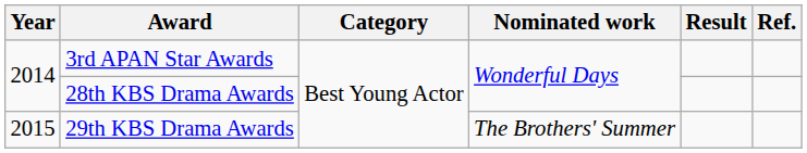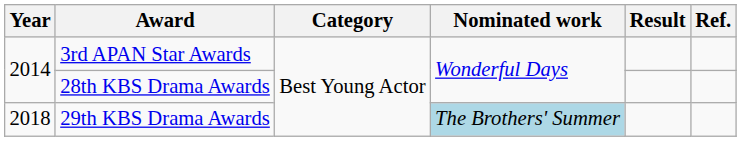29th KBS Drama Awards | Year: 2015 -> 2018
29th KBS Drama Awards | Nominated work: no background -> lightblue background
